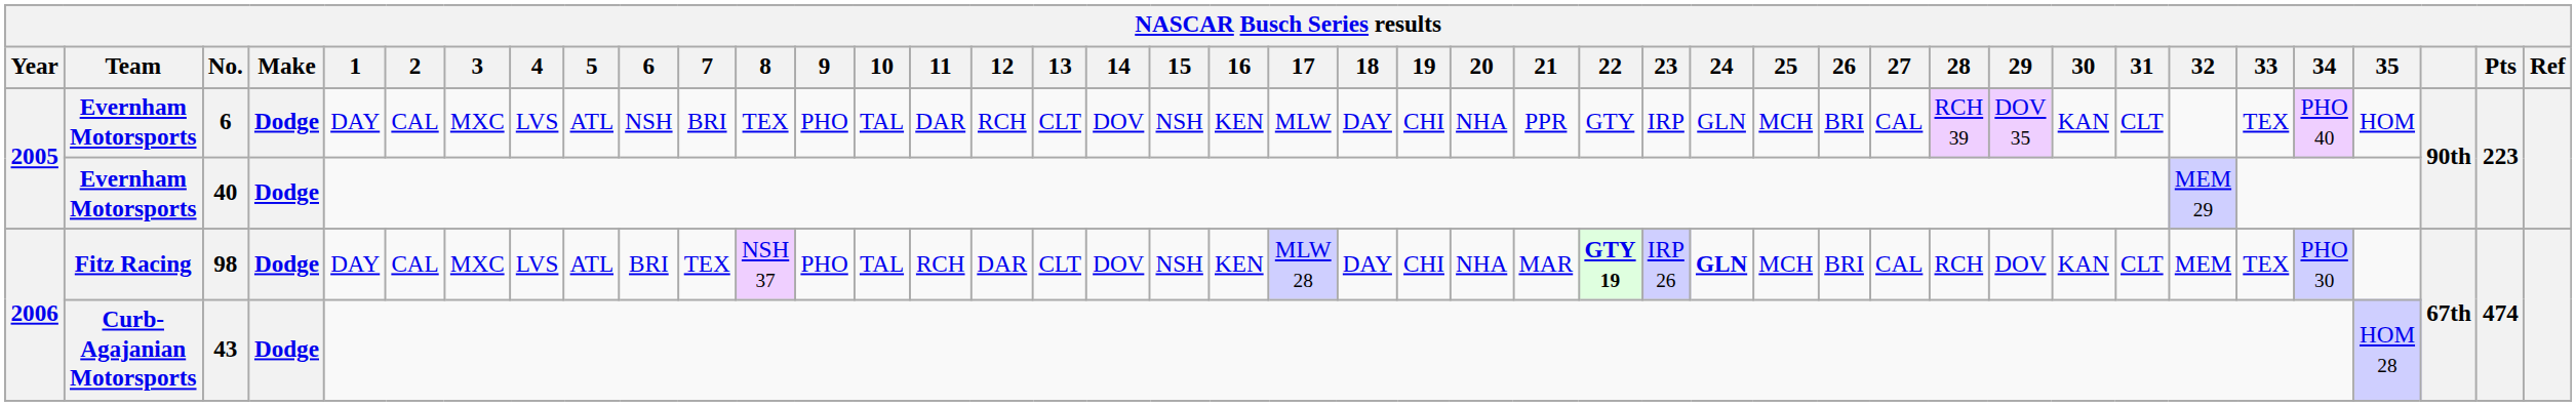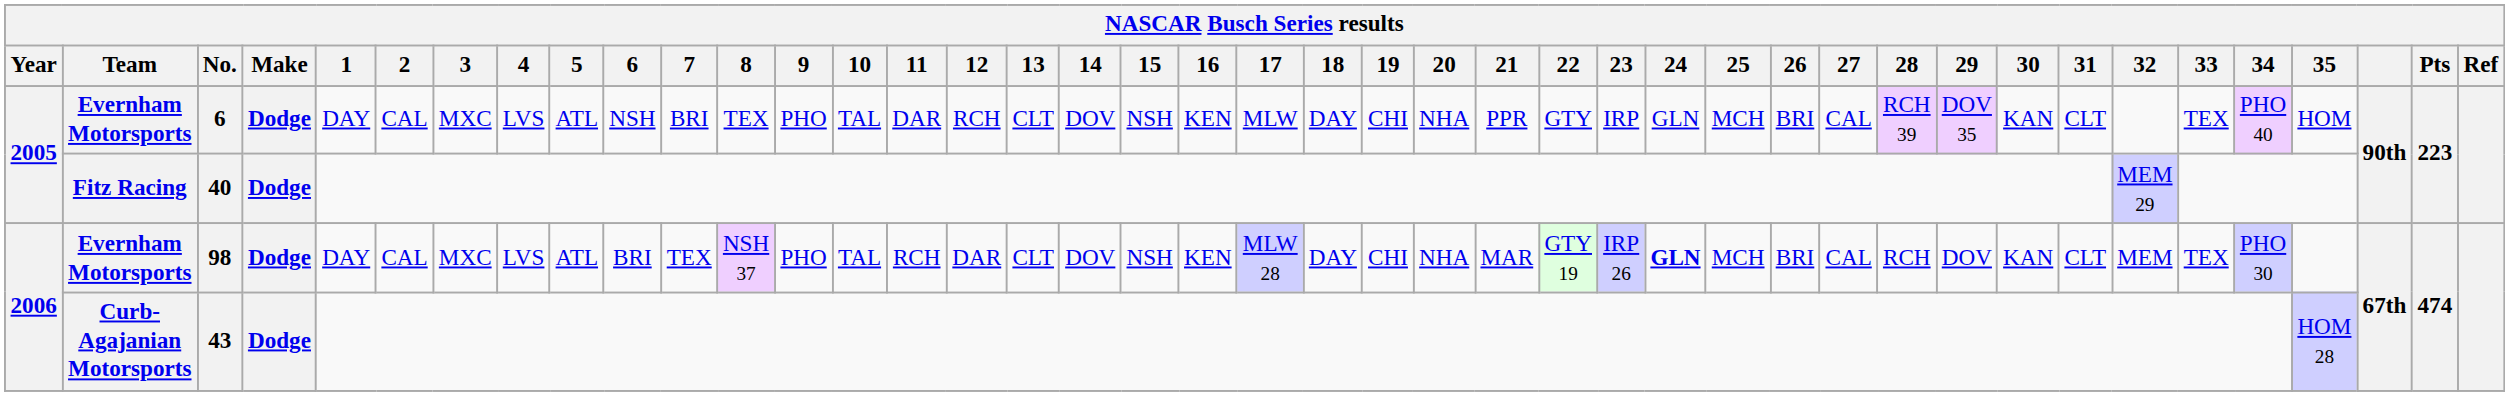40 | Team: Evernham Motorsports -> Fitz Racing
98 | Team: Fitz Racing -> Evernham Motorsports
98 | 22: bold -> normal
